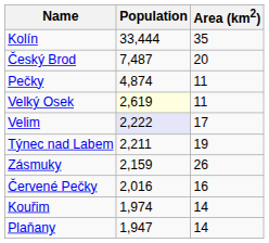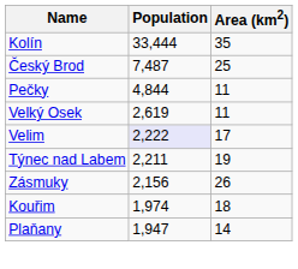Český Brod | Area (km2): 20 -> 25
Pečky | Population: 4,874 -> 4,844
Velký Osek | Population: lightyellow background -> no background
Zásmuky | Population: 2,159 -> 2,156
- row: Červené Pečky | 2,016 | 16
Kouřim | Area (km2): 14 -> 18
